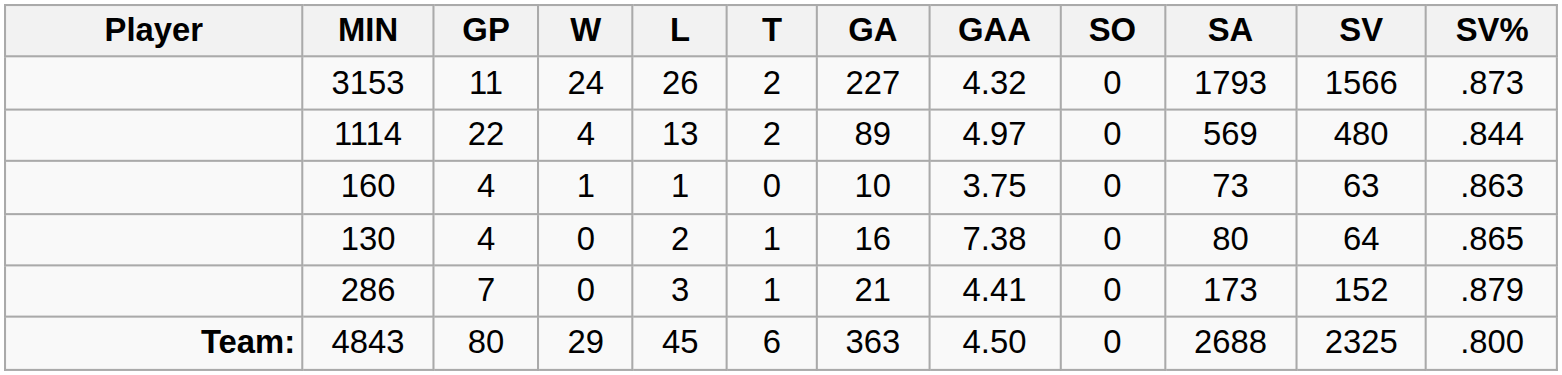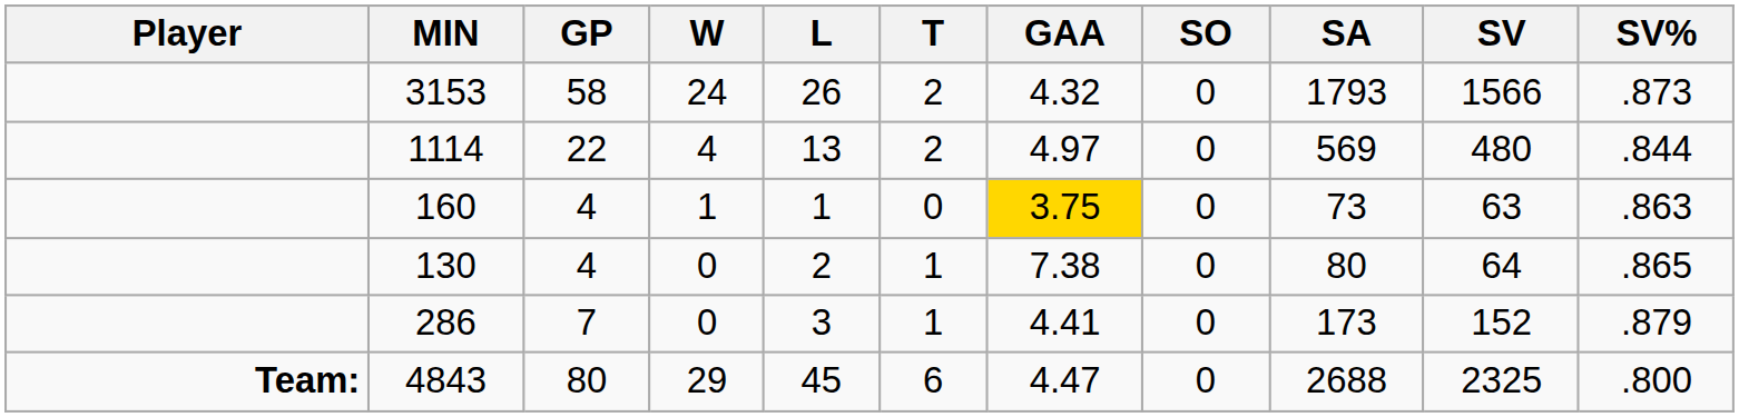- column: GA | 227 | 89 | 10 | 16 | 21 | 363
3153 | GP: 11 -> 58
160 | GAA: no background -> gold background
4843 | GAA: 4.50 -> 4.47
